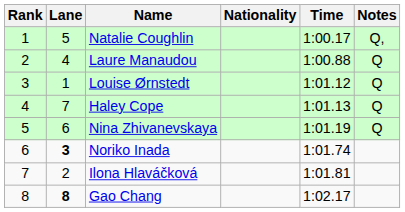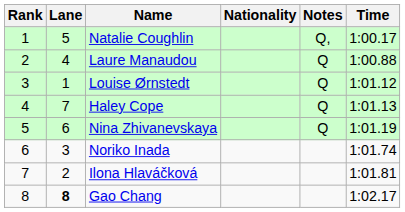columns swapped: Time <-> Notes
Noriko Inada | Lane: bold -> normal
